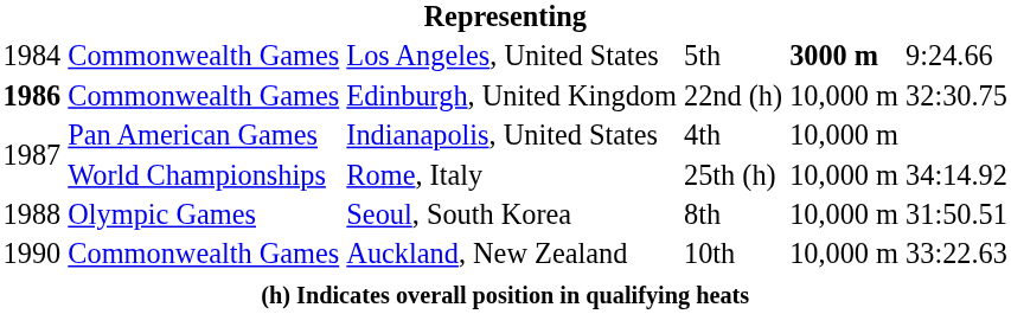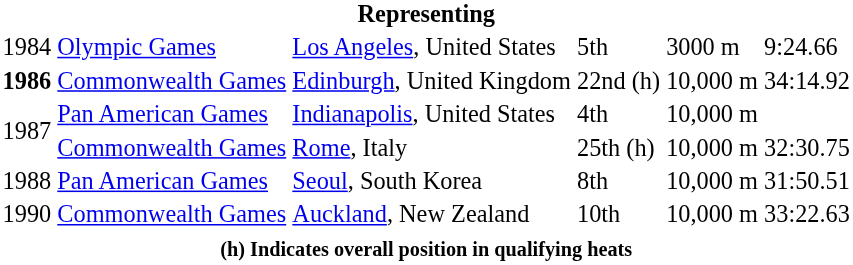Los Angeles, United States | column 2: Commonwealth Games -> Olympic Games
Los Angeles, United States | column 5: bold -> normal
Edinburgh, United Kingdom | column 6: 32:30.75 -> 34:14.92
Rome, Italy | column 2: World Championships -> Commonwealth Games
Rome, Italy | column 6: 34:14.92 -> 32:30.75
Seoul, South Korea | column 2: Olympic Games -> Pan American Games
